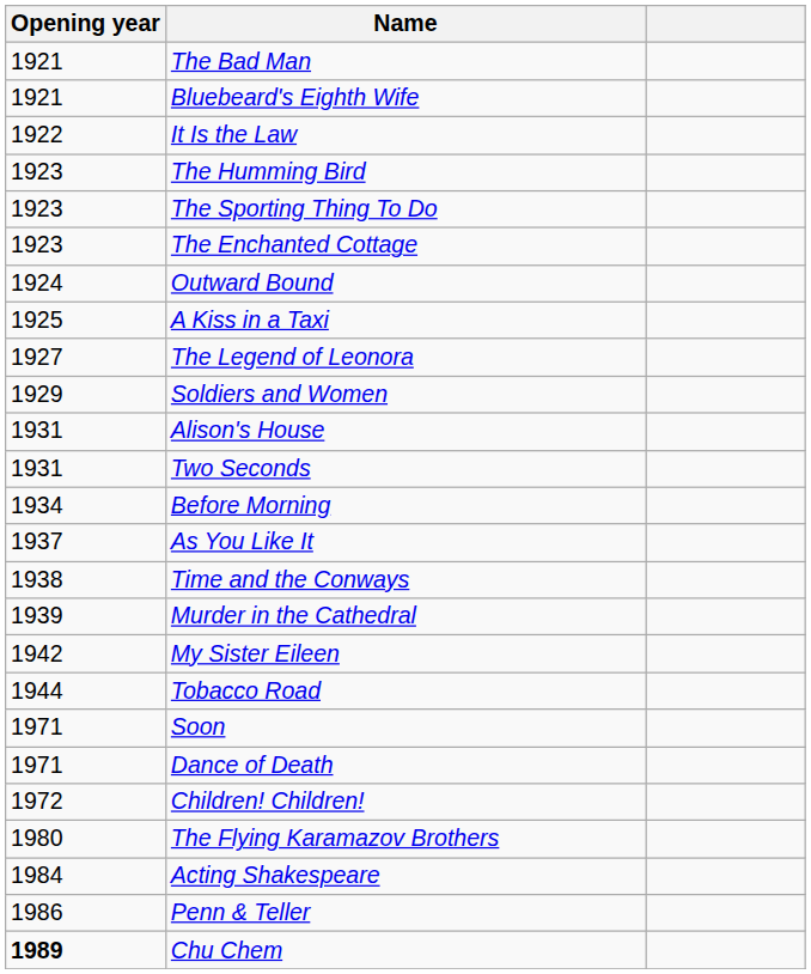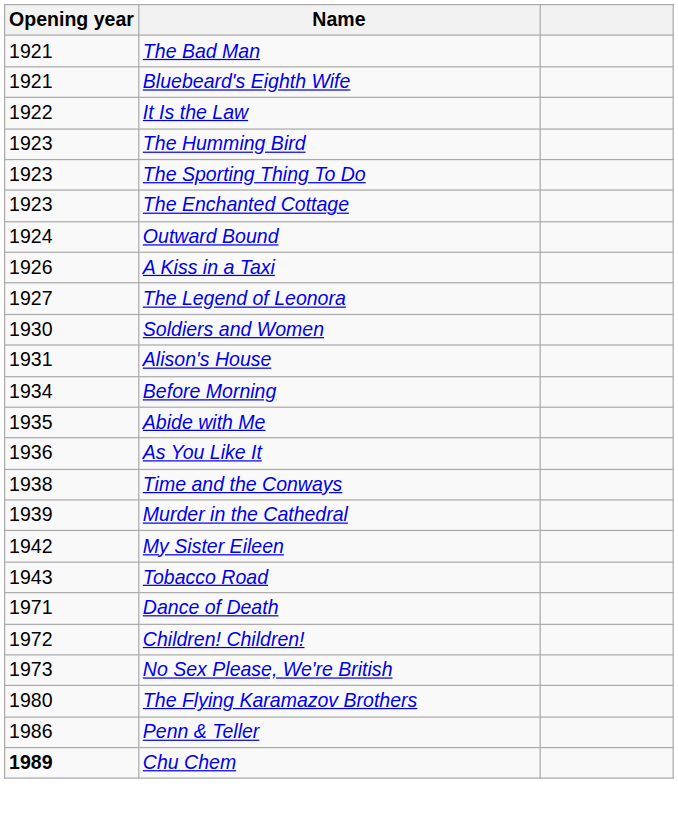A Kiss in a Taxi | Opening year: 1925 -> 1926
Soldiers and Women | Opening year: 1929 -> 1930
- row: 1931 | Two Seconds
+ row: 1935 | Abide with Me
As You Like It | Opening year: 1937 -> 1936
Tobacco Road | Opening year: 1944 -> 1943
- row: 1971 | Soon
+ row: 1973 | No Sex Please, We're British
- row: 1984 | Acting Shakespeare
